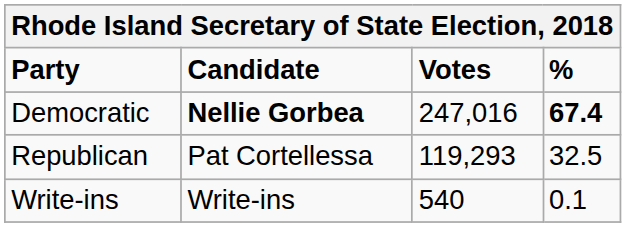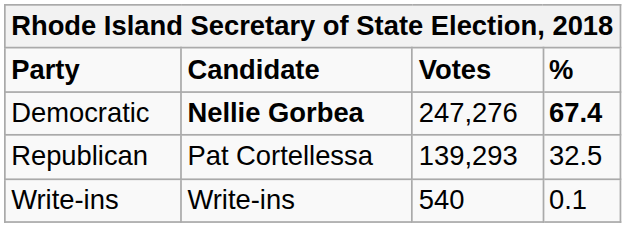Democratic | Votes: 247,016 -> 247,276
Republican | Votes: 119,293 -> 139,293
